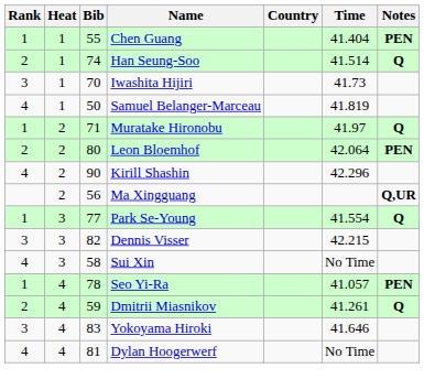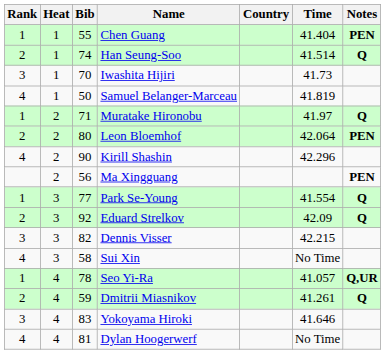Ma Xingguang | Notes: Q,UR -> PEN
+ row: 2 | 3 | 92 | Eduard Strelkov | 42.09 | Q
Seo Yi-Ra | Notes: PEN -> Q,UR
